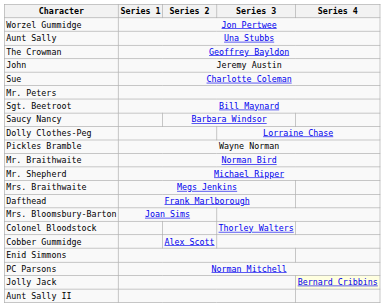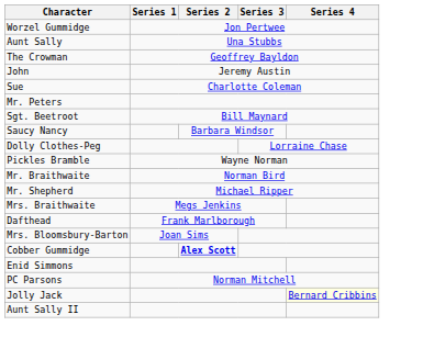- row: Colonel Bloodstock | Thorley Walters
Cobber Gummidge | Series 2: normal -> bold
